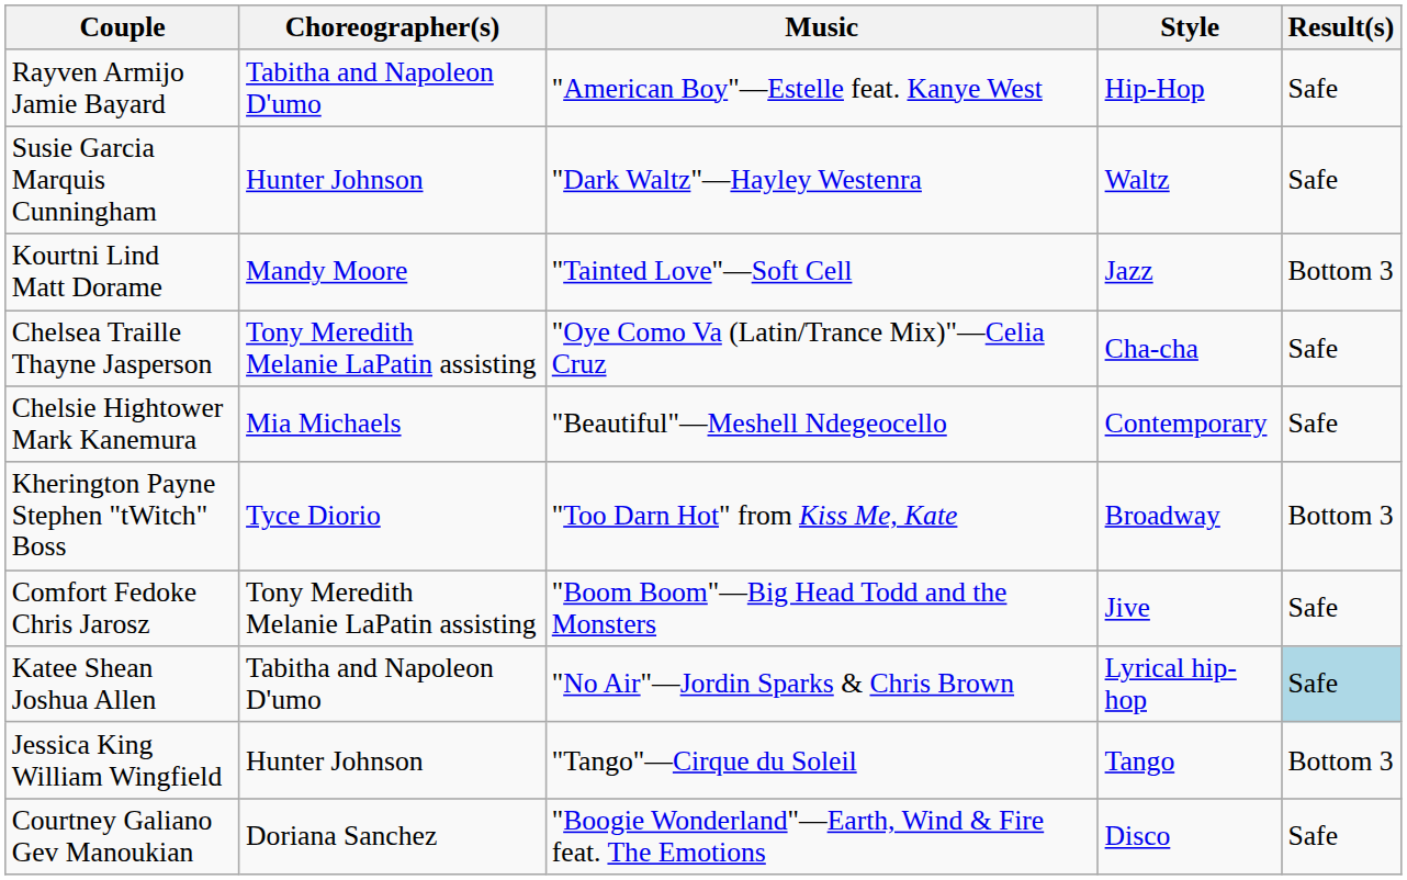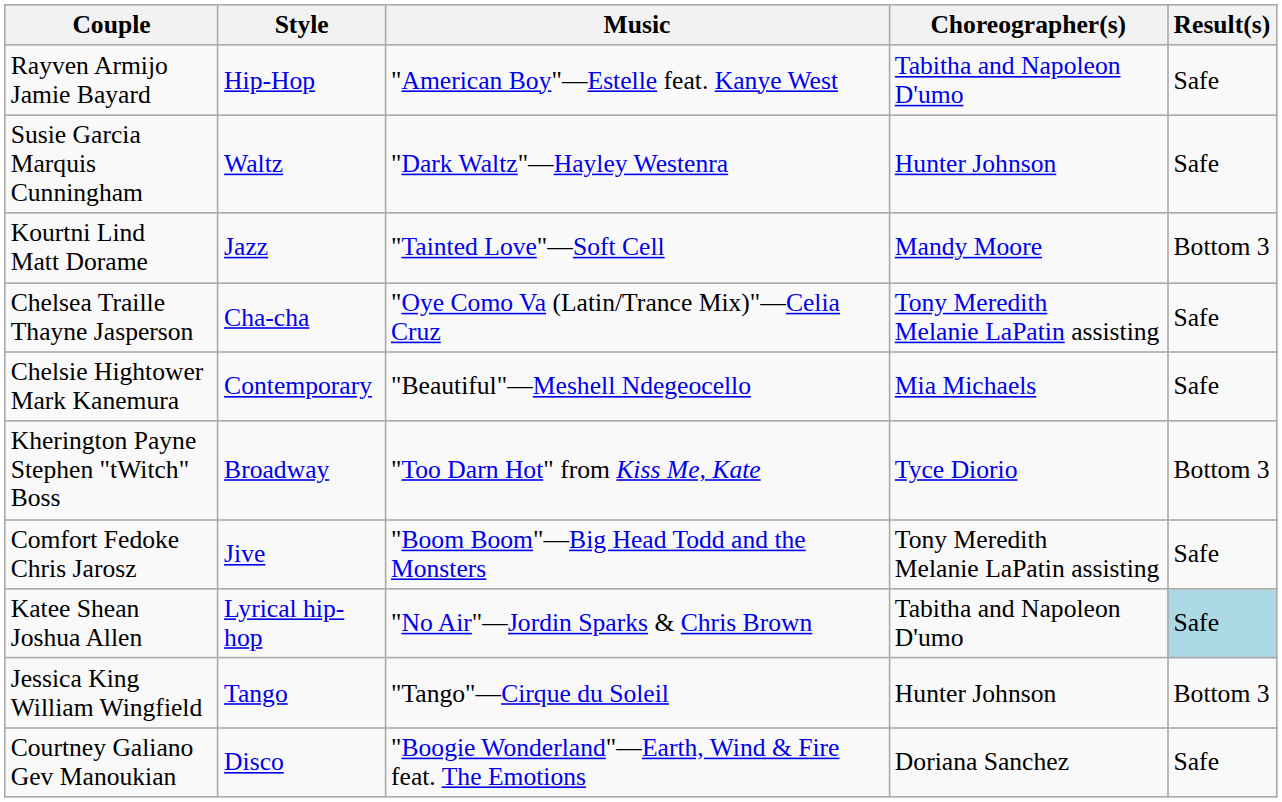columns swapped: Style <-> Choreographer(s)
